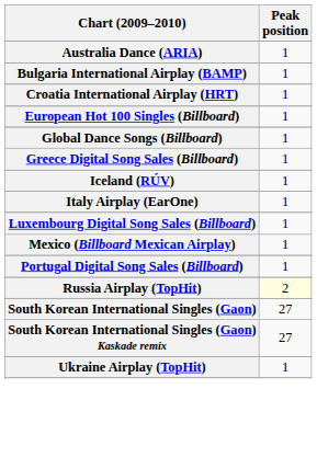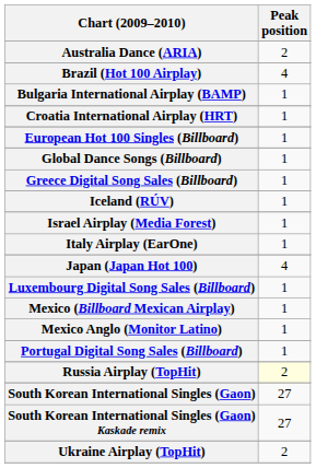Australia Dance (ARIA) | Peak position: 1 -> 2
+ row: Brazil (Hot 100 Airplay) | 4
+ row: Israel Airplay (Media Forest) | 1
+ row: Japan (Japan Hot 100) | 4
+ row: Mexico Anglo (Monitor Latino) | 1
Ukraine Airplay (TopHit) | Peak position: 1 -> 2
